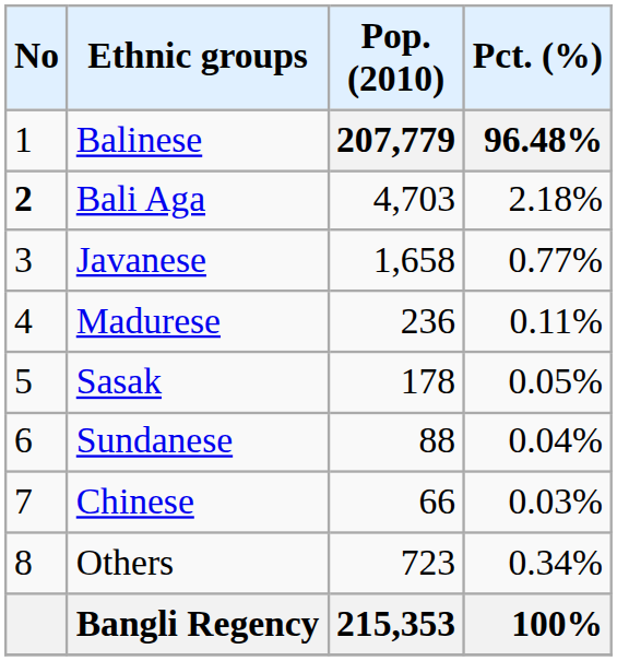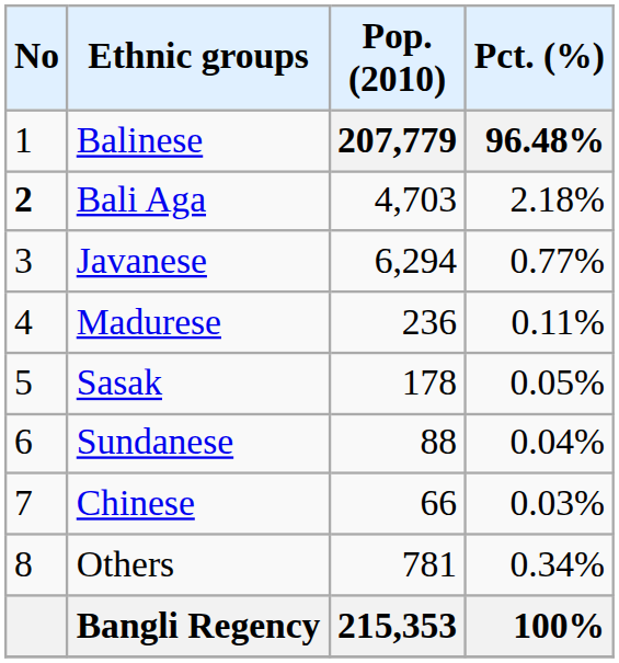Javanese | Pop. (2010): 1,658 -> 6,294
Others | Pop. (2010): 723 -> 781
